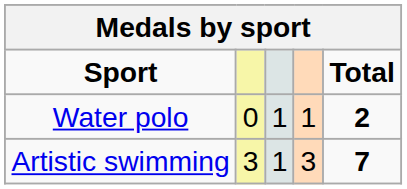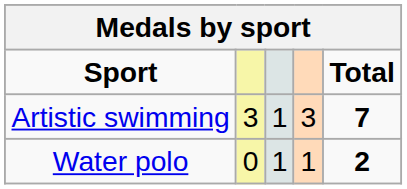rows swapped: Artistic swimming <-> Water polo
